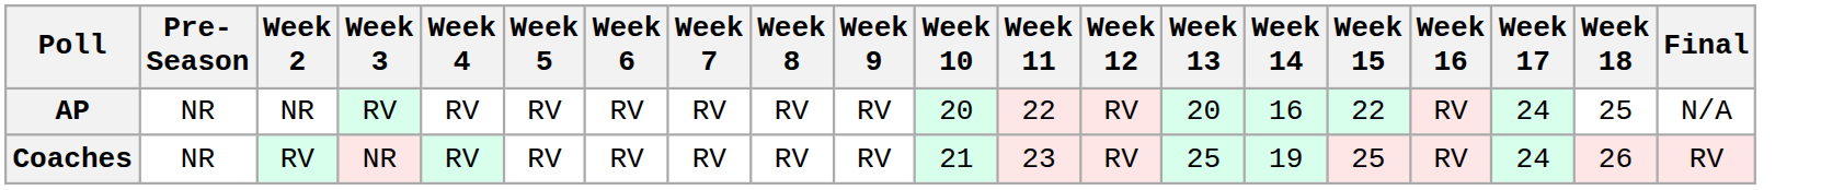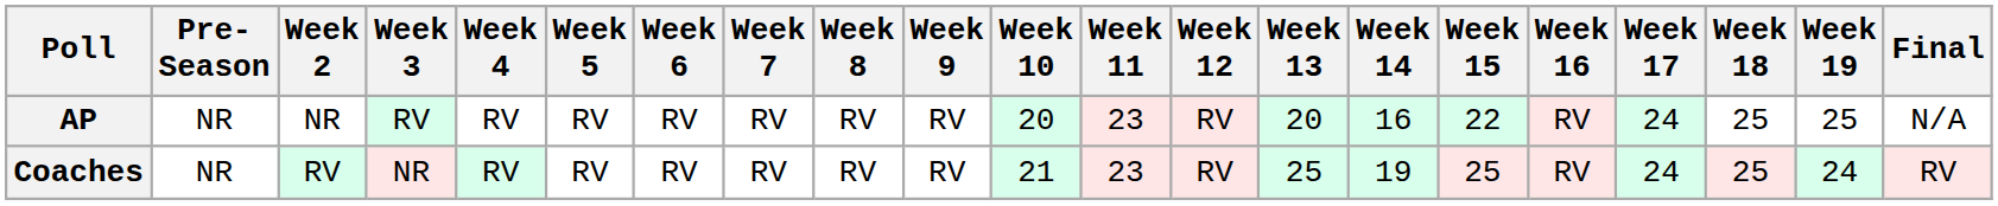+ column: Week 19 | 25 | 24
AP | Week 11: 22 -> 23
Coaches | Week 18: 26 -> 25
